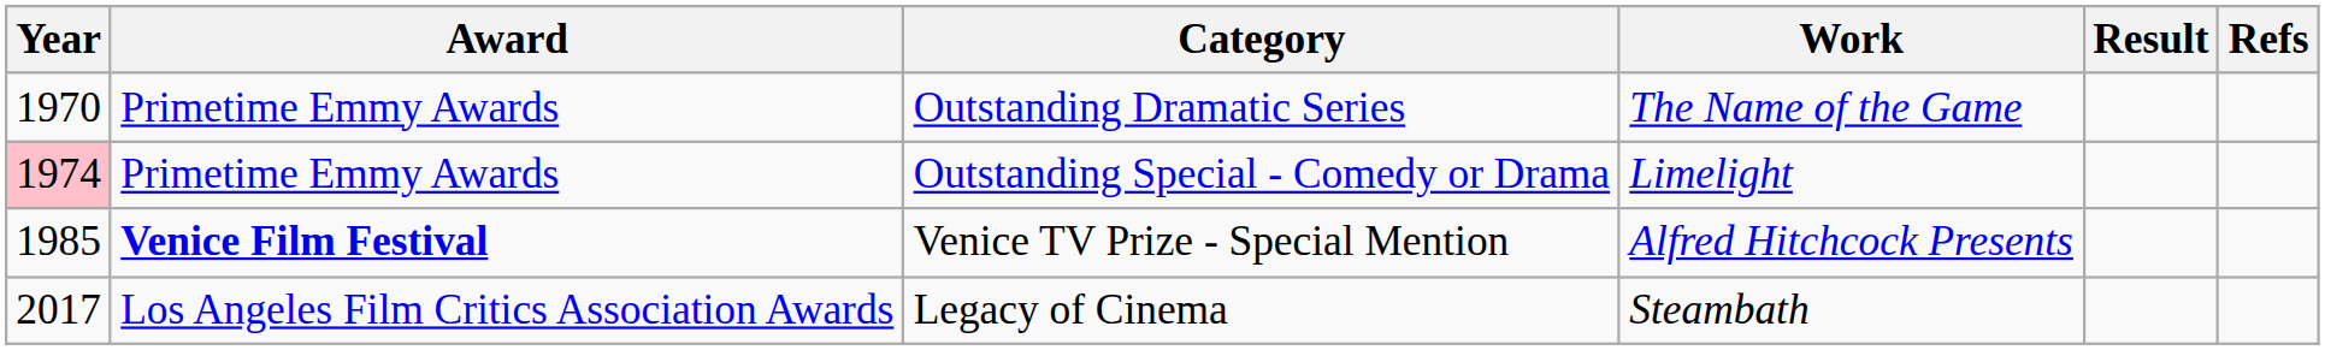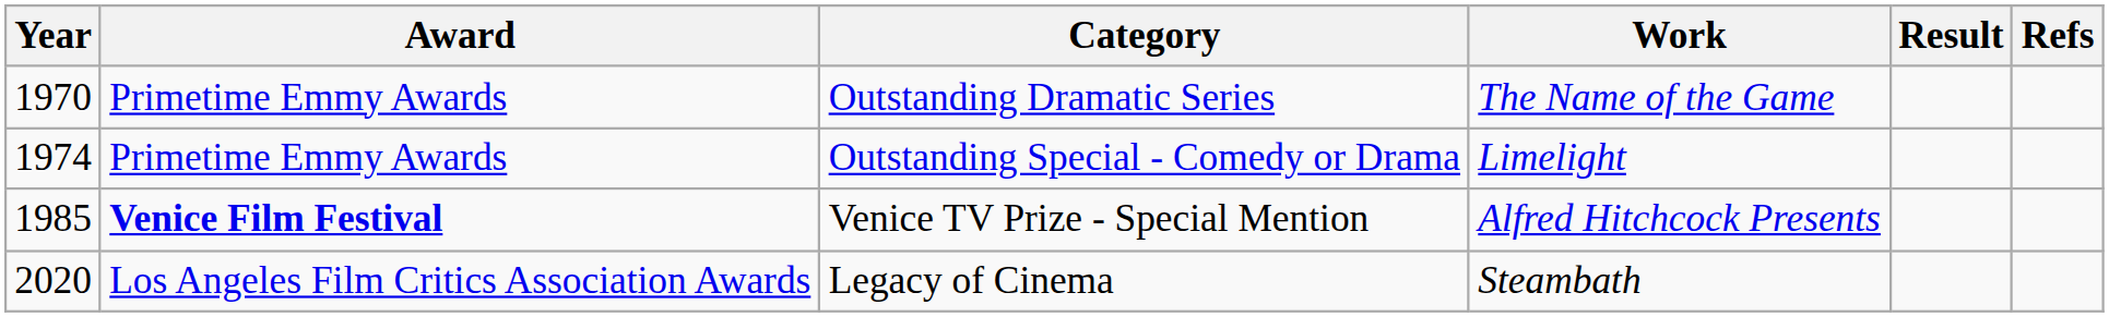Outstanding Special - Comedy or Drama | Year: pink background -> no background
Legacy of Cinema | Year: 2017 -> 2020
